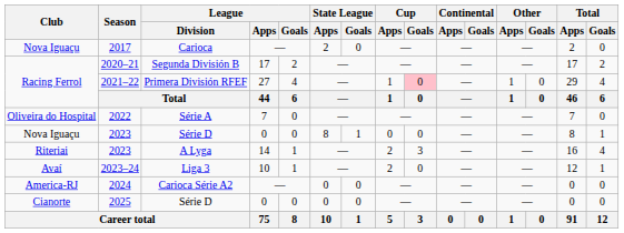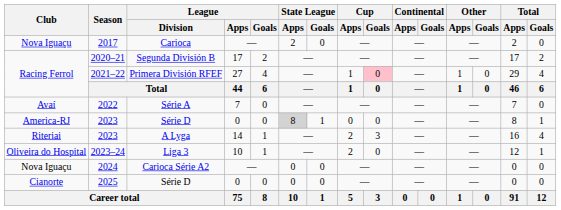2022 | Club: Oliveira do Hospital -> Avaí
2023 / Série D | Club: Nova Iguaçu -> America-RJ
2023 / Série D | State League / Apps: no background -> lightgrey background
2023–24 | Club: Avaí -> Oliveira do Hospital
2024 | Club: America-RJ -> Nova Iguaçu
